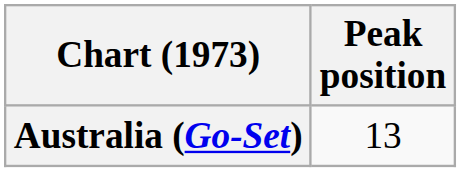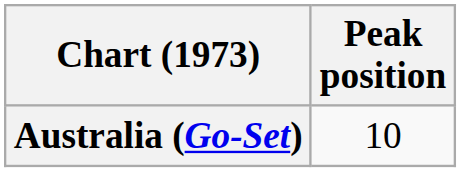Australia (Go-Set) | Peak position: 13 -> 10
